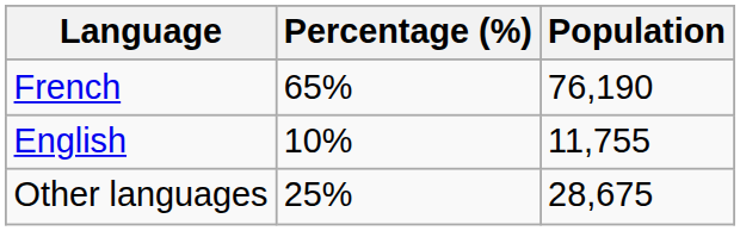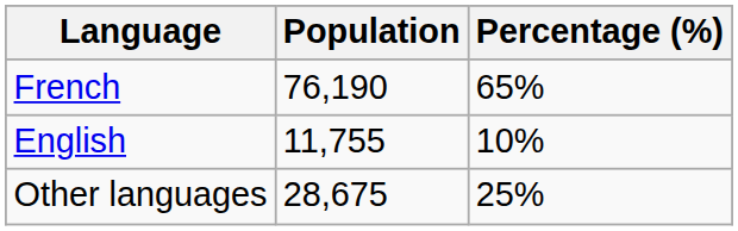columns swapped: Population <-> Percentage (%)
